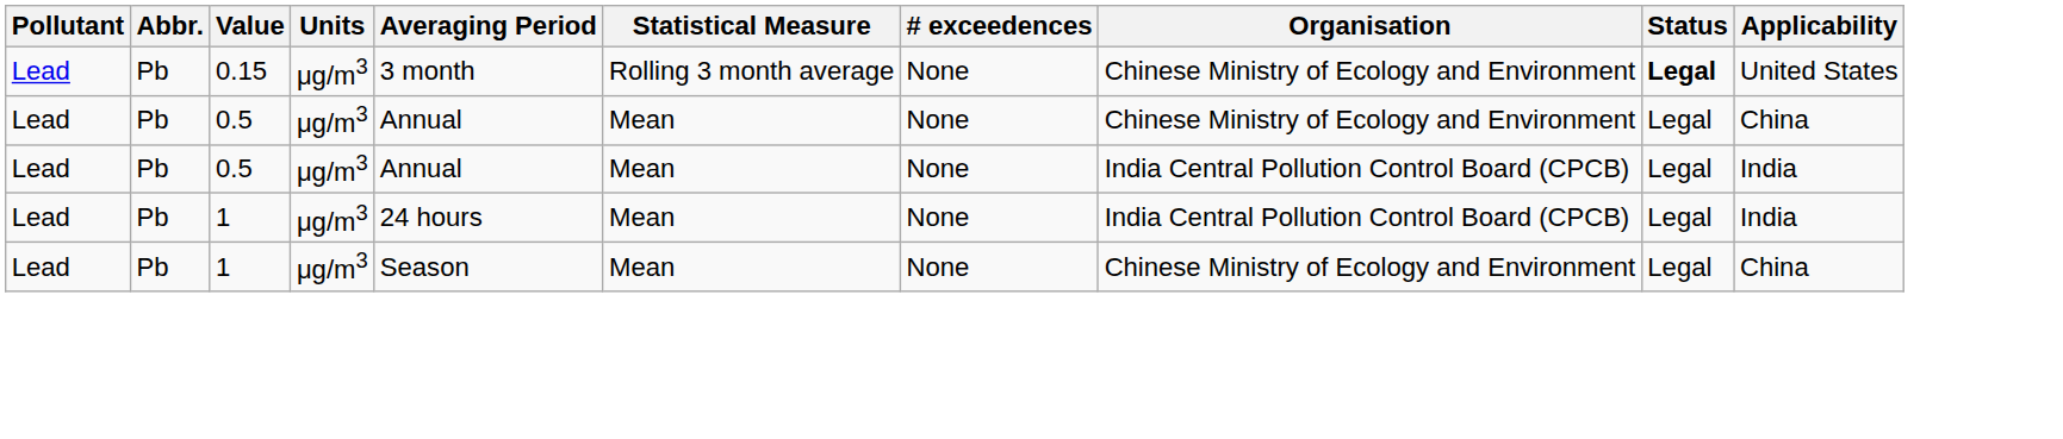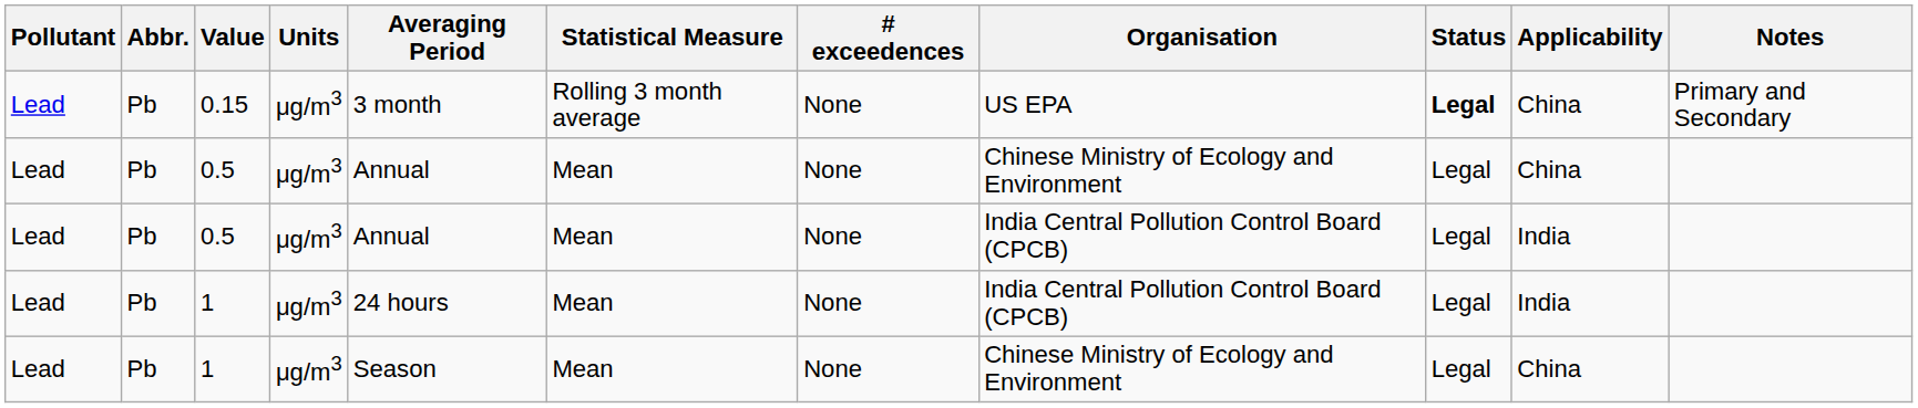+ column: Notes | Primary and Secondary
0.15 | Organisation: Chinese Ministry of Ecology and Environment -> US EPA
0.15 | Applicability: United States -> China
